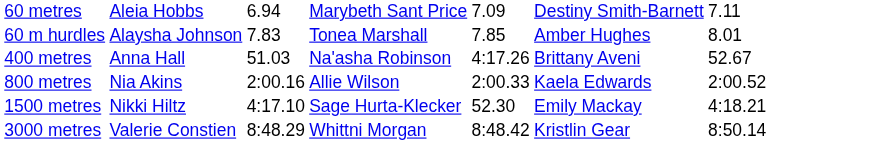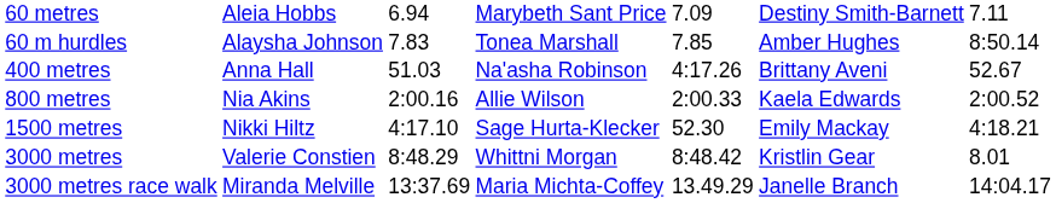60 m hurdles | column 7: 8.01 -> 8:50.14
3000 metres | column 7: 8:50.14 -> 8.01
+ row: 3000 metres race walk | Miranda Melville | 13:37.69 | Maria Michta-Coffey | 13.49.29 | Janelle Branch | 14:04.17
